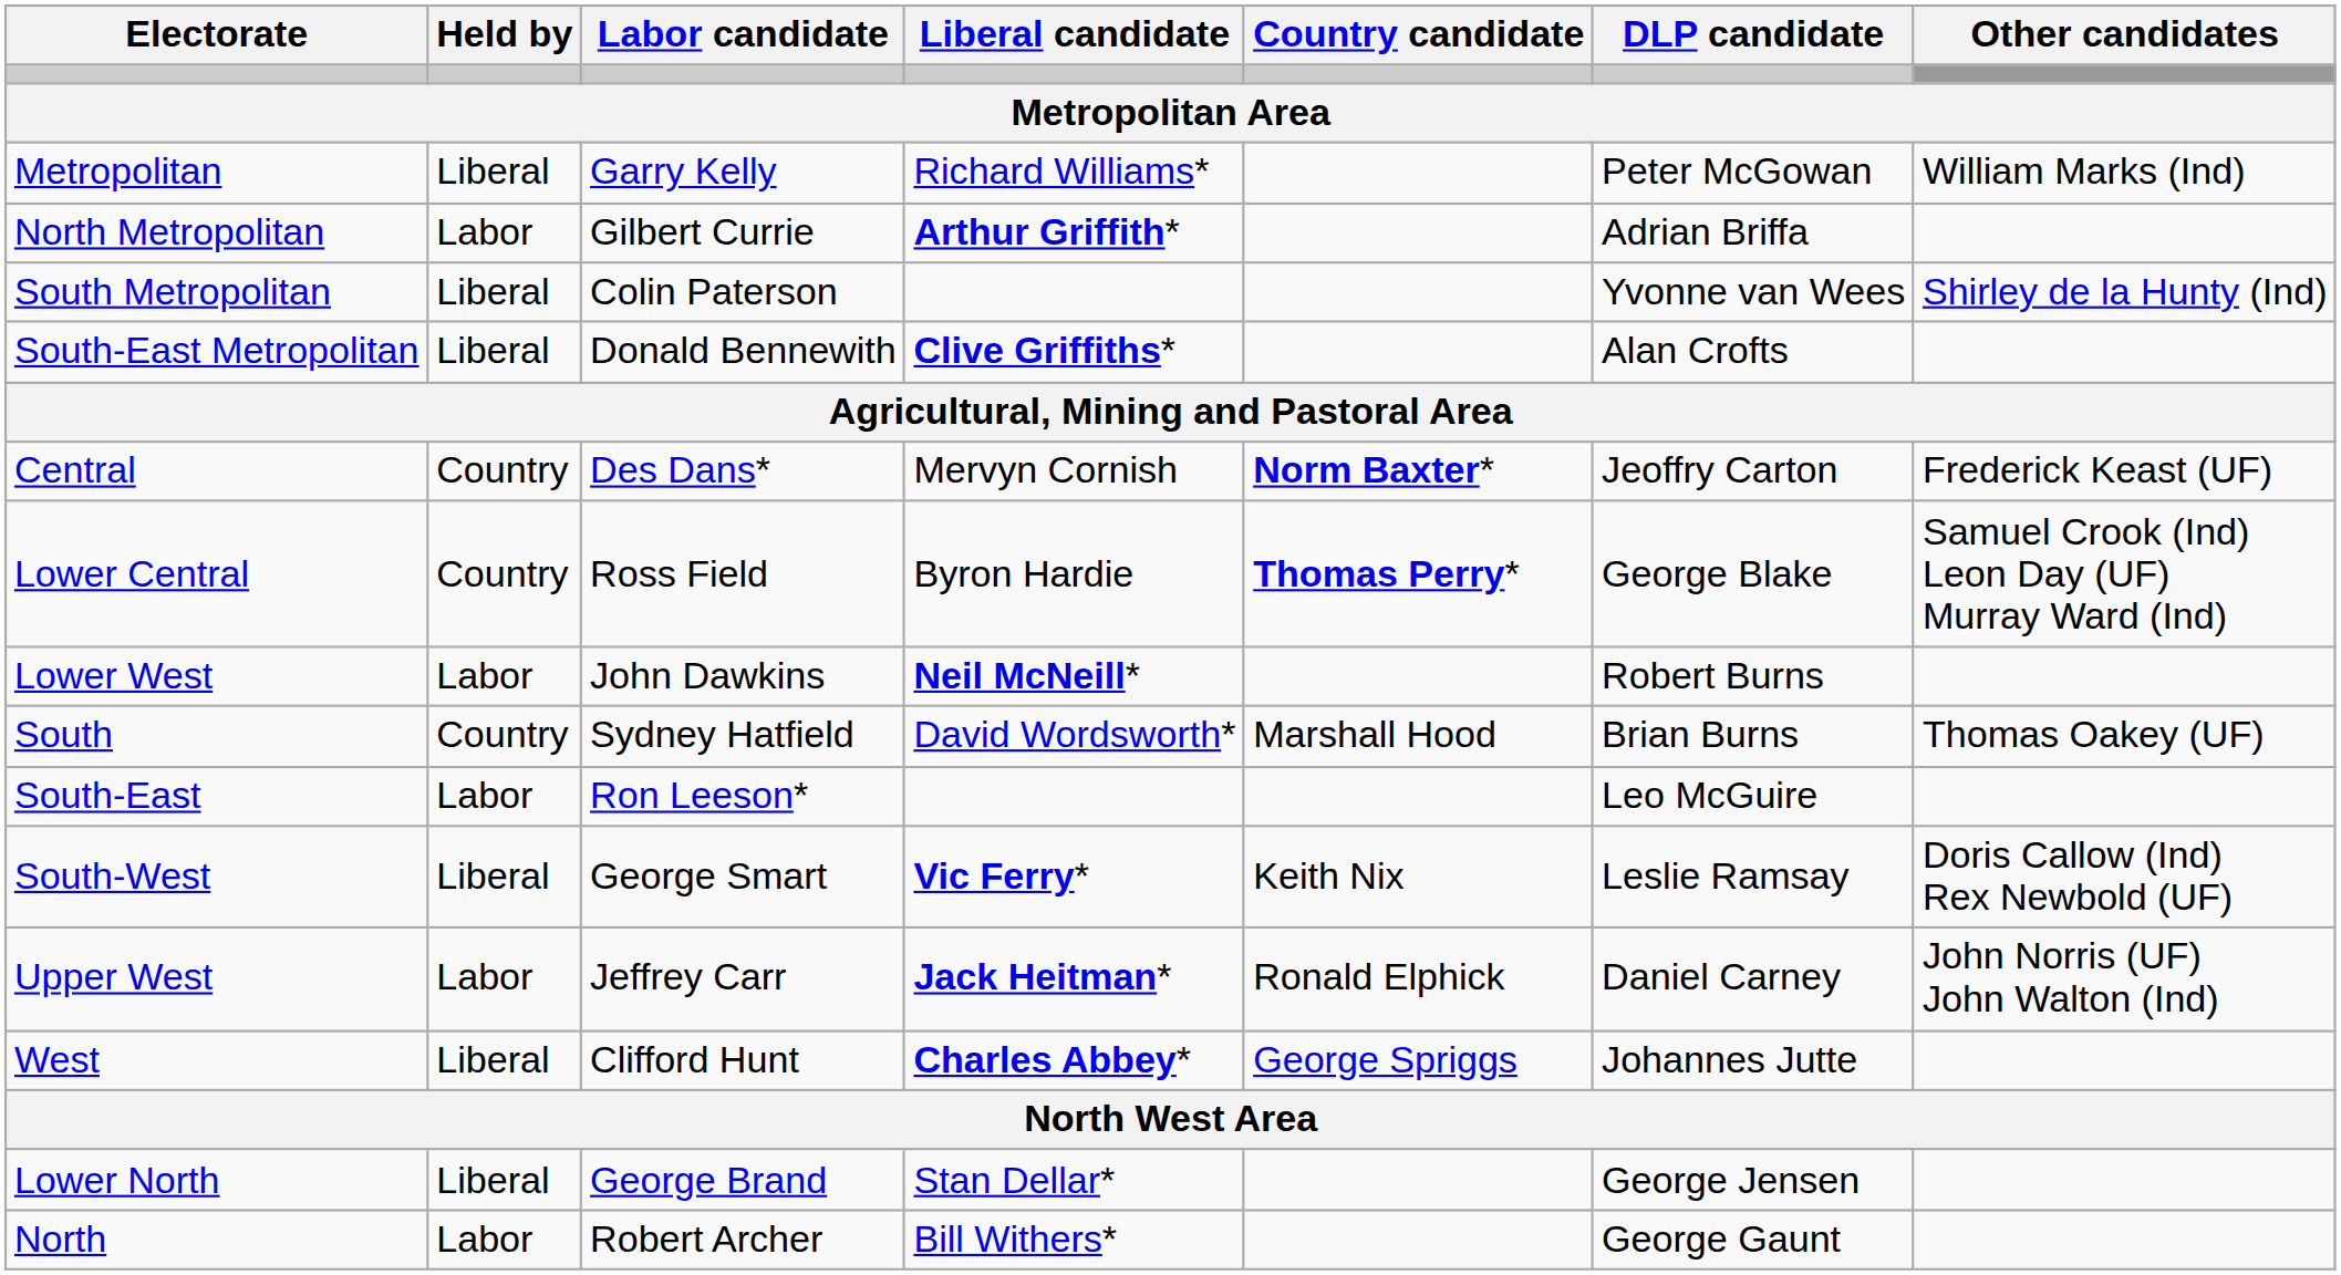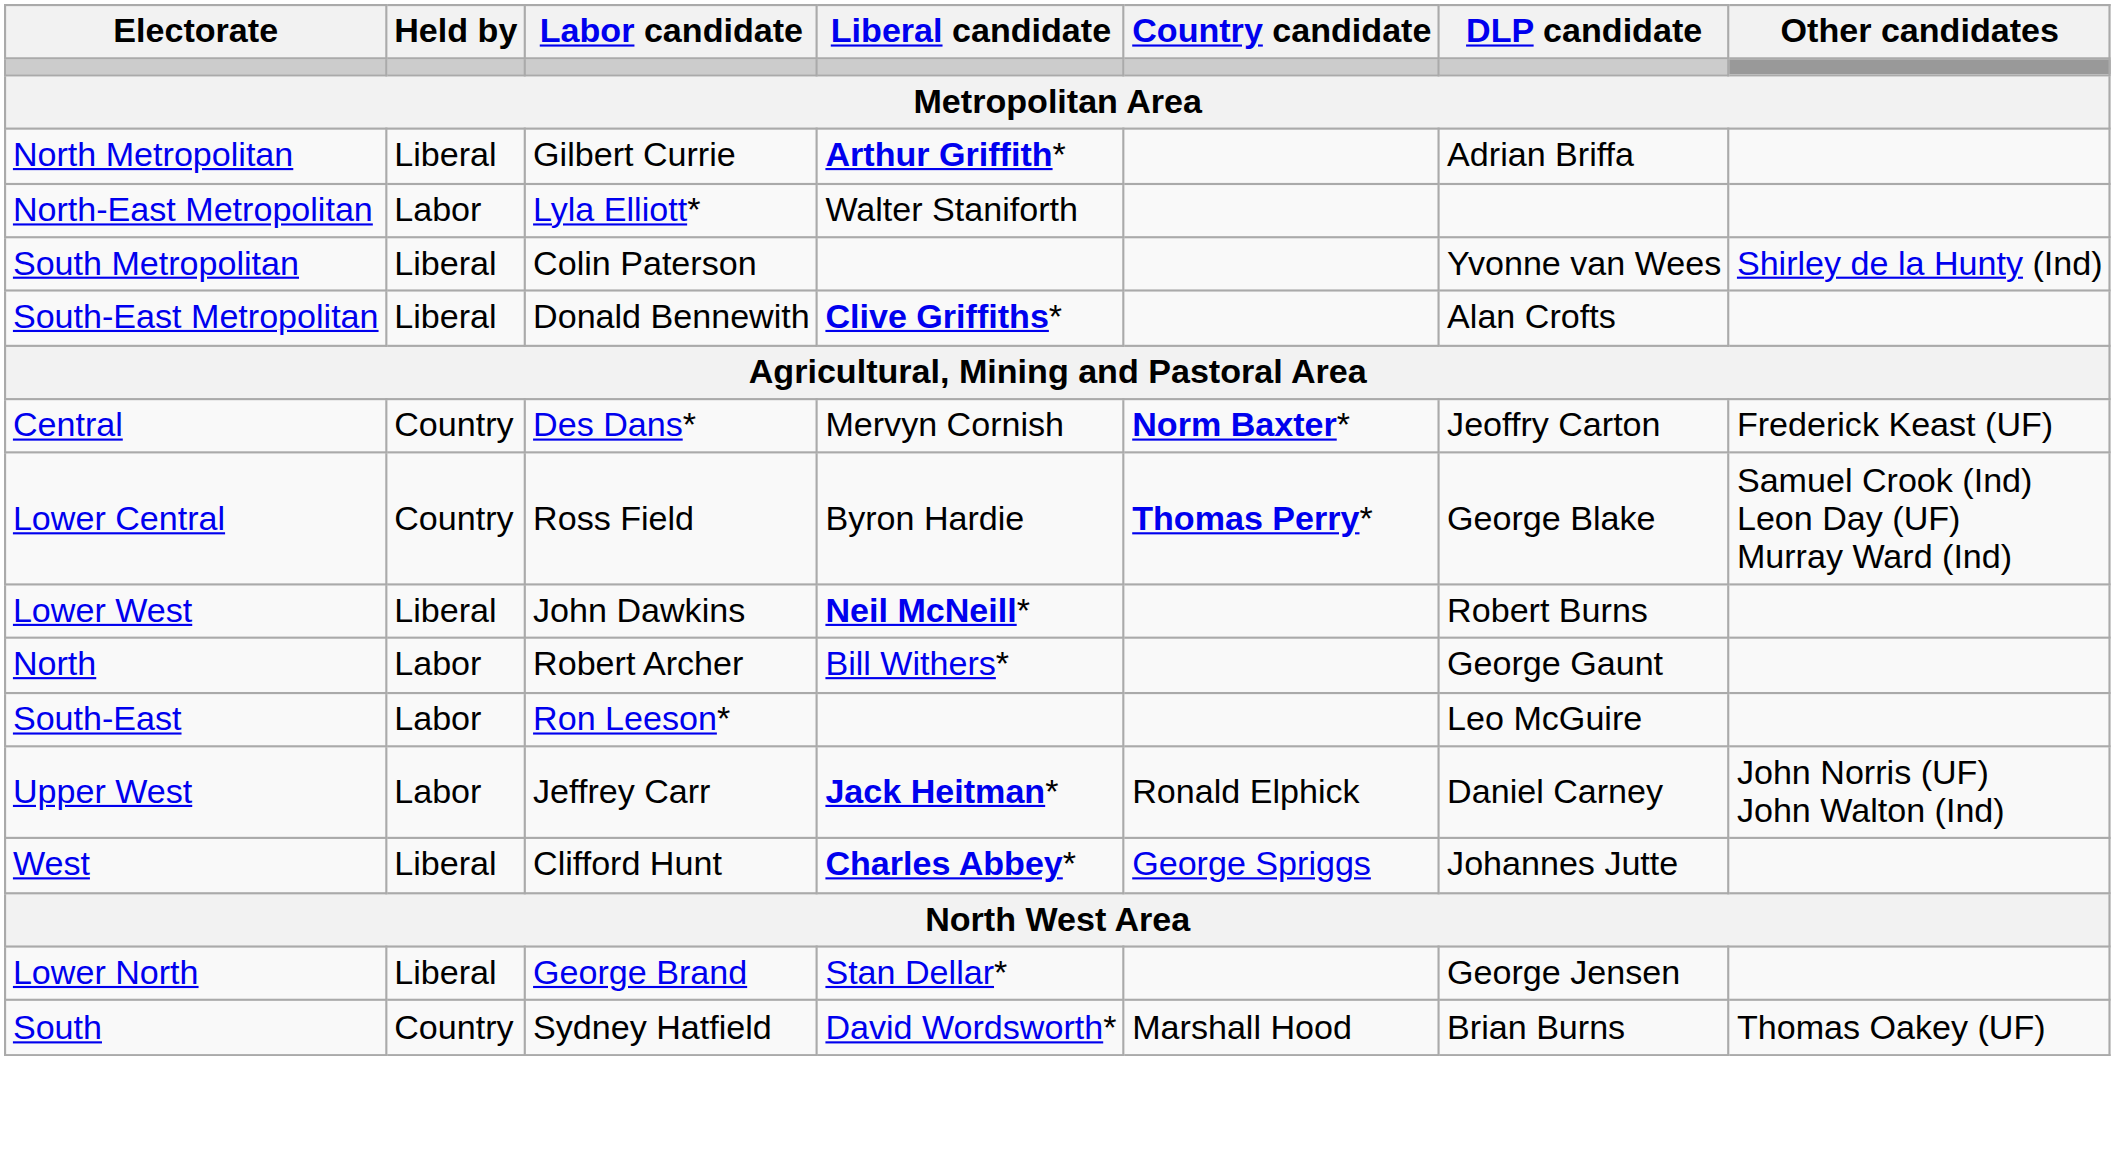- row: Metropolitan | Liberal | Garry Kelly | Richard Williams* | Peter McGowan | William Marks (Ind)
North Metropolitan | Held by: Labor -> Liberal
+ row: North-East Metropolitan | Labor | Lyla Elliott* | Walter Staniforth
Lower West | Held by: Labor -> Liberal
rows swapped: South <-> North
- row: South-West | Liberal | George Smart | Vic Ferry* | Keith Nix | Leslie Ramsay | Doris Callow (Ind) Rex Newbold (UF)
